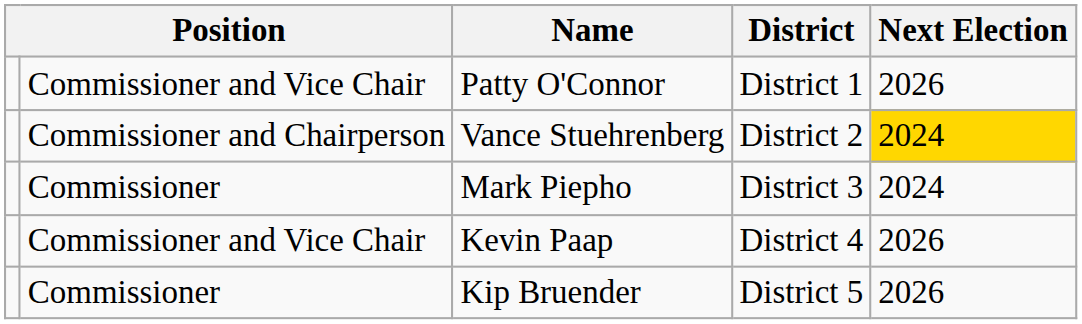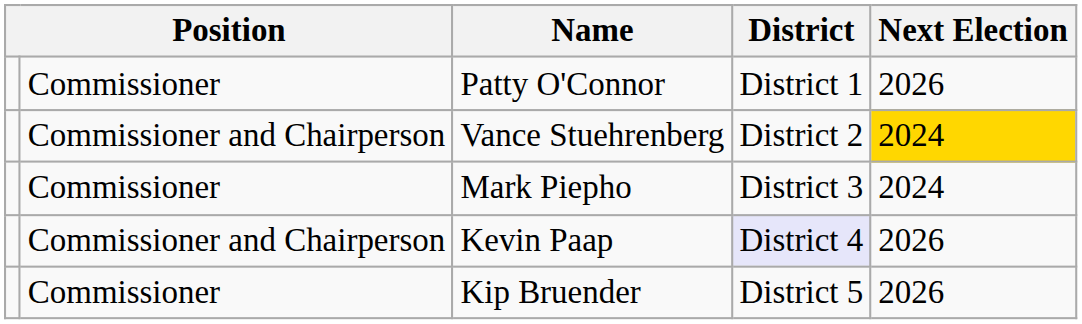Patty O'Connor | column 2: Commissioner and Vice Chair -> Commissioner
Kevin Paap | column 2: Commissioner and Vice Chair -> Commissioner and Chairperson
Kevin Paap | District: no background -> lavender background
